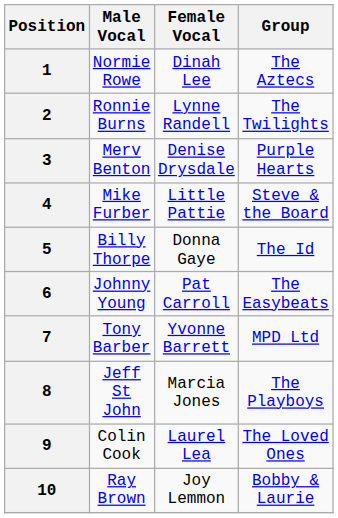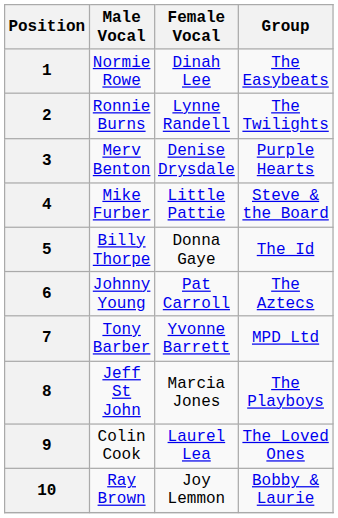1 | Group: The Aztecs -> The Easybeats
6 | Group: The Easybeats -> The Aztecs
